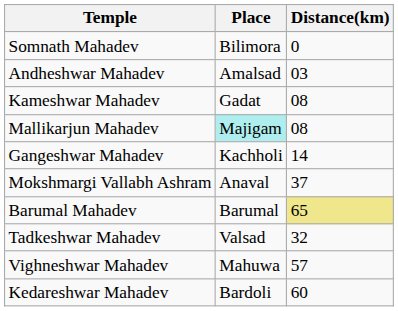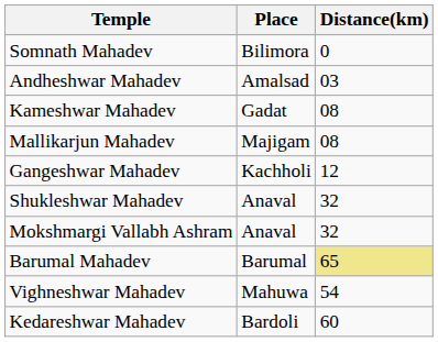Mallikarjun Mahadev | Place: paleturquoise background -> no background
Gangeshwar Mahadev | Distance(km): 14 -> 12
+ row: Shukleshwar Mahadev | Anaval | 32
Mokshmargi Vallabh Ashram | Distance(km): 37 -> 32
- row: Tadkeshwar Mahadev | Valsad | 32
Vighneshwar Mahadev | Distance(km): 57 -> 54
